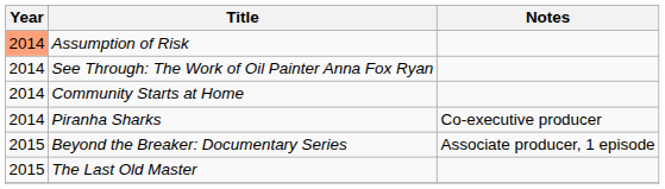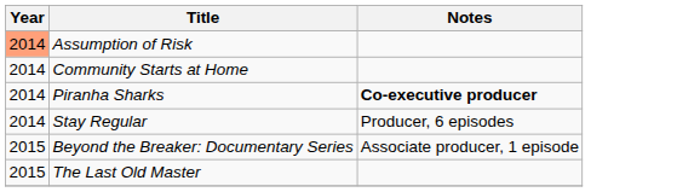- row: 2014 | See Through: The Work of Oil Painter Anna Fox Ryan
Piranha Sharks | Notes: normal -> bold
+ row: 2014 | Stay Regular | Producer, 6 episodes
